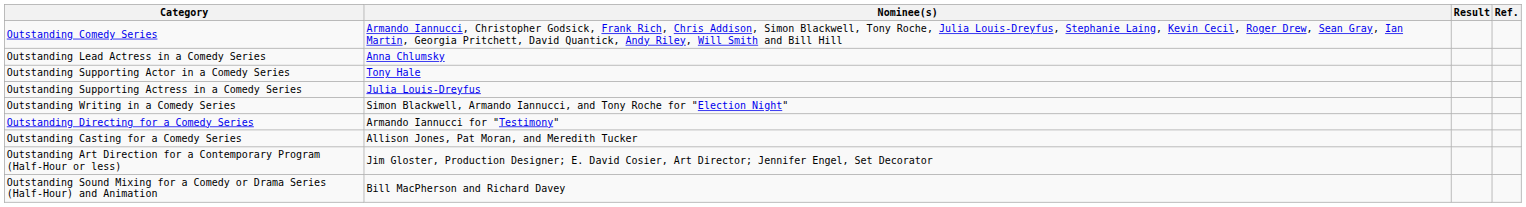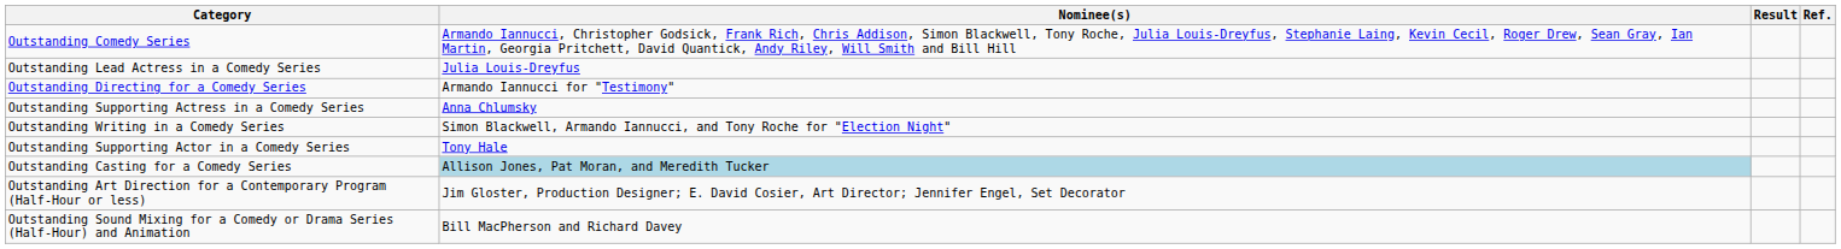Outstanding Lead Actress in a Comedy Series | Nominee(s): Anna Chlumsky -> Julia Louis-Dreyfus
rows swapped: Outstanding Supporting Actor in a Comedy Series <-> Outstanding Directing for a Comedy Series
Outstanding Supporting Actress in a Comedy Series | Nominee(s): Julia Louis-Dreyfus -> Anna Chlumsky
Outstanding Casting for a Comedy Series | Nominee(s): no background -> lightblue background
